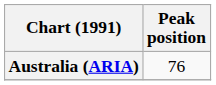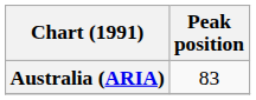Australia (ARIA) | Peak position: 76 -> 83
